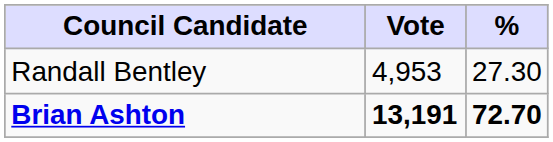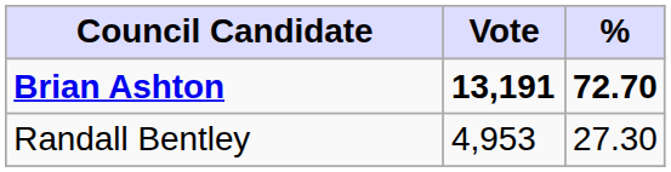rows swapped: Brian Ashton <-> Randall Bentley
